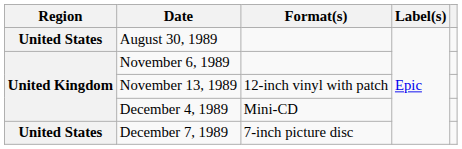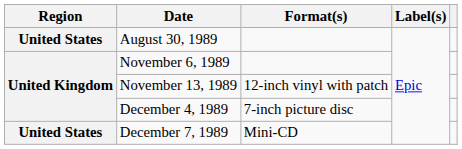December 4, 1989 | Format(s): Mini-CD -> 7-inch picture disc
December 7, 1989 | Format(s): 7-inch picture disc -> Mini-CD
